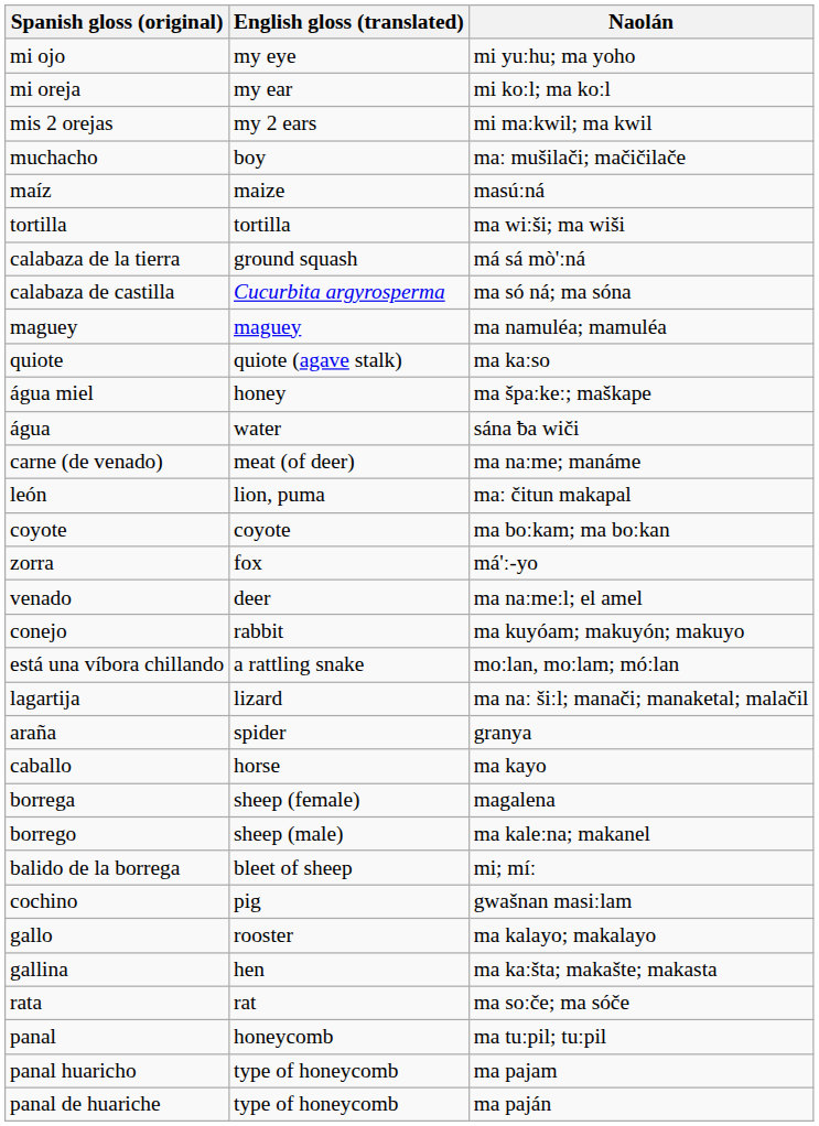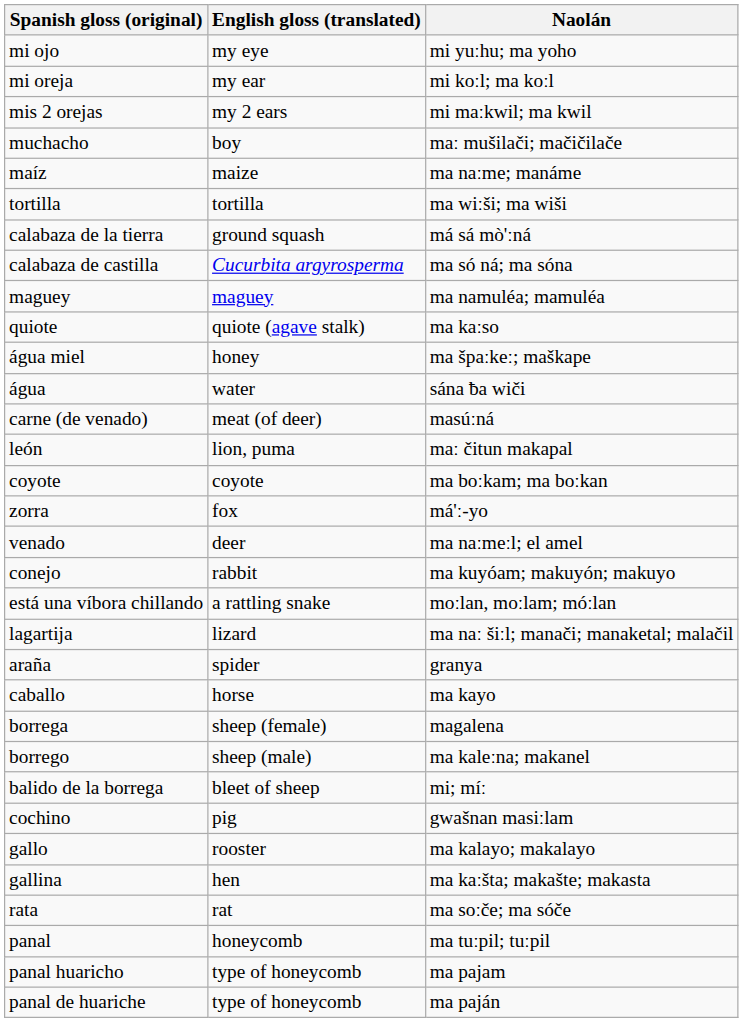maíz | Naolán: masúːná -> ma naːme; manáme
carne (de venado) | Naolán: ma naːme; manáme -> masúːná
